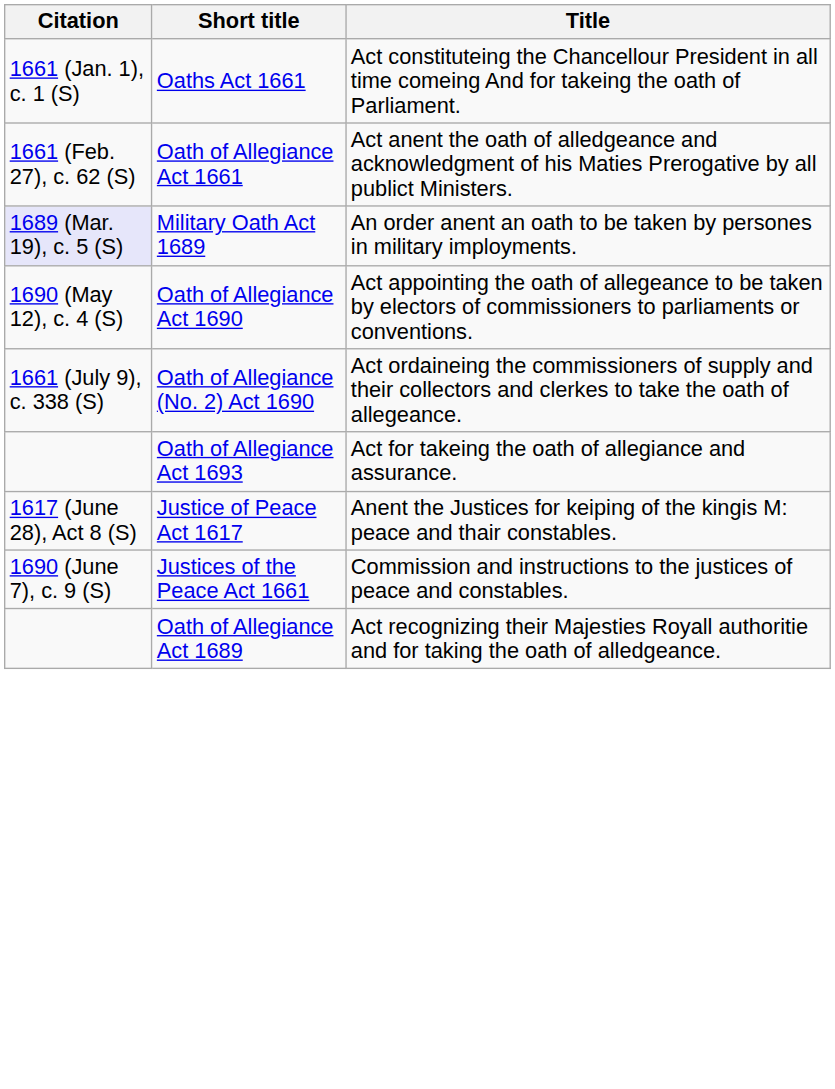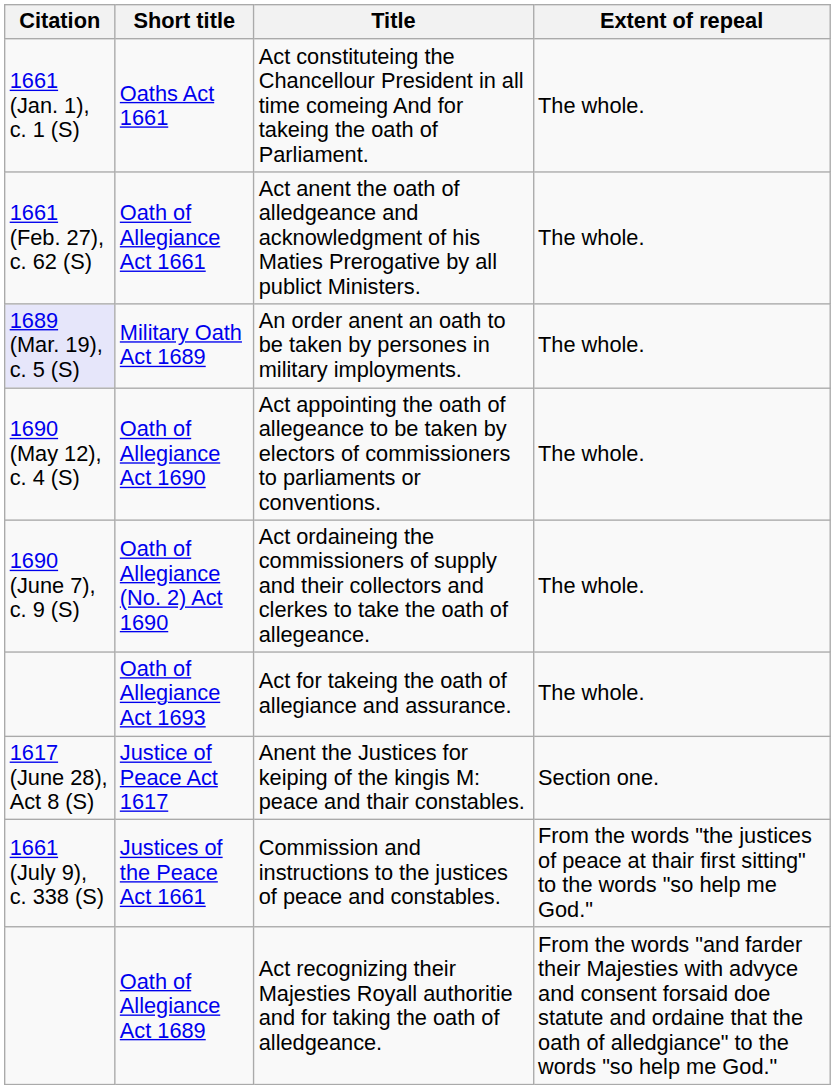+ column: Extent of repeal | The whole. | The whole. | The whole. | The whole. | The whole. | The whole. | Section one. | From the words "the justices of peace at thair first sitting" to the words "so help me God." | From the words "and farder their Majesties with advyce and consent forsaid doe statute and ordaine that the oath of alledgiance" to the words "so help me God."
Oath of Allegiance (No. 2) Act 1690 | Citation: 1661 (July 9), c. 338 (S) -> 1690 (June 7), c. 9 (S)
Justices of the Peace Act 1661 | Citation: 1690 (June 7), c. 9 (S) -> 1661 (July 9), c. 338 (S)
